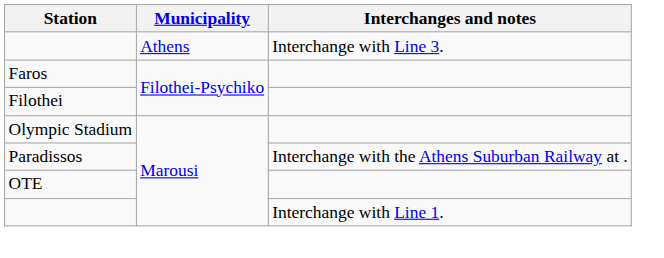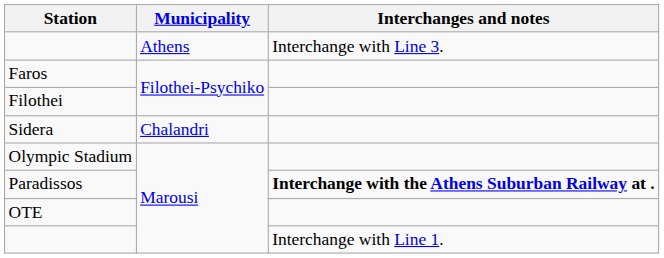+ row: Sidera | Chalandri
Paradissos | Interchanges and notes: normal -> bold
